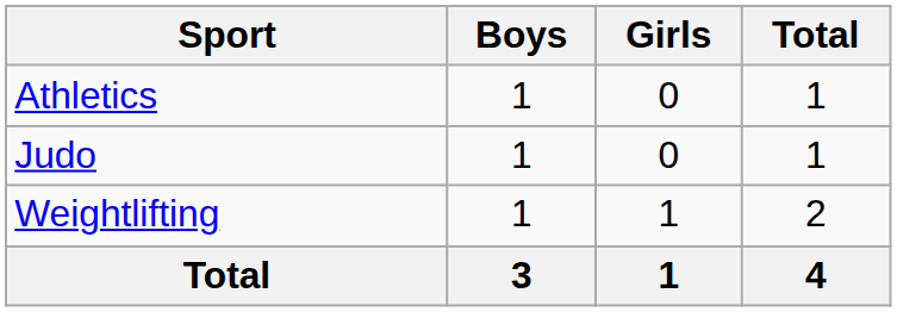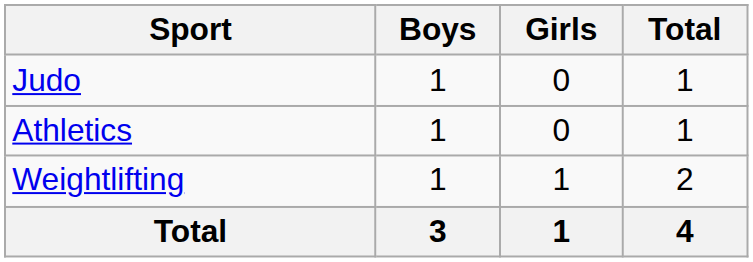rows swapped: Athletics <-> Judo
